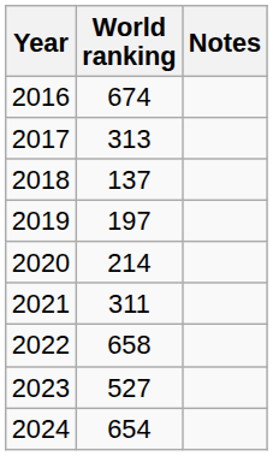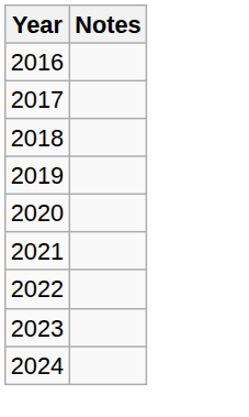- column: World ranking | 674 | 313 | 137 | 197 | 214 | 311 | 658 | 527 | 654
